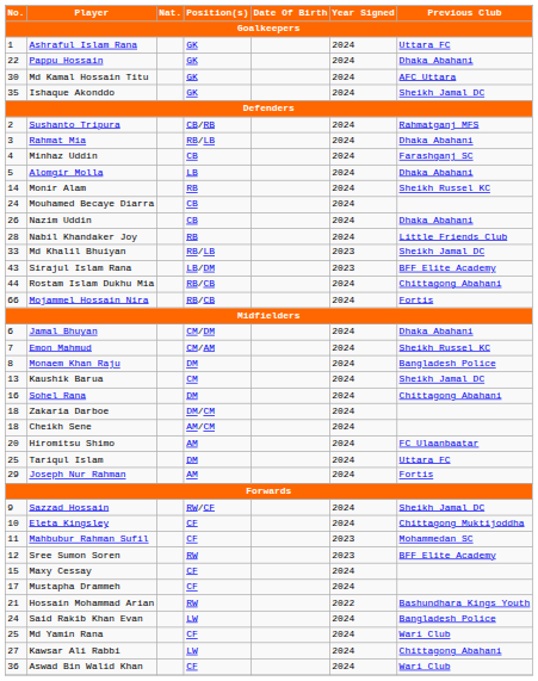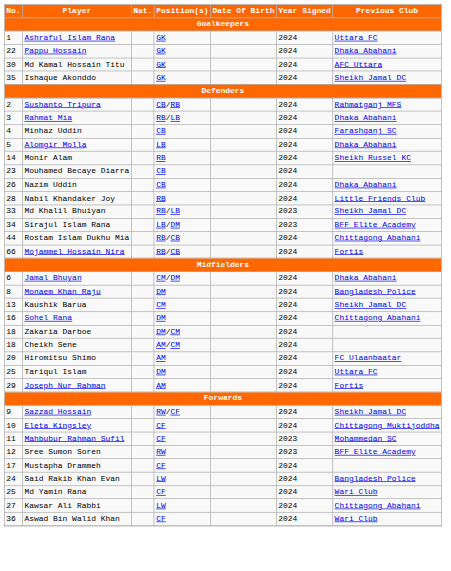Mouhamed Becaye Diarra | No.: 24 -> 23
Sirajul Islam Rana | No.: 43 -> 34
- row: 7 | Emon Mahmud | CM/AM | 2024 | Sheikh Russel KC
- row: 15 | Maxy Cessay | CF | 2024
- row: 21 | Hossain Mohammad Arian | RW | 2022 | Bashundhara Kings Youth
